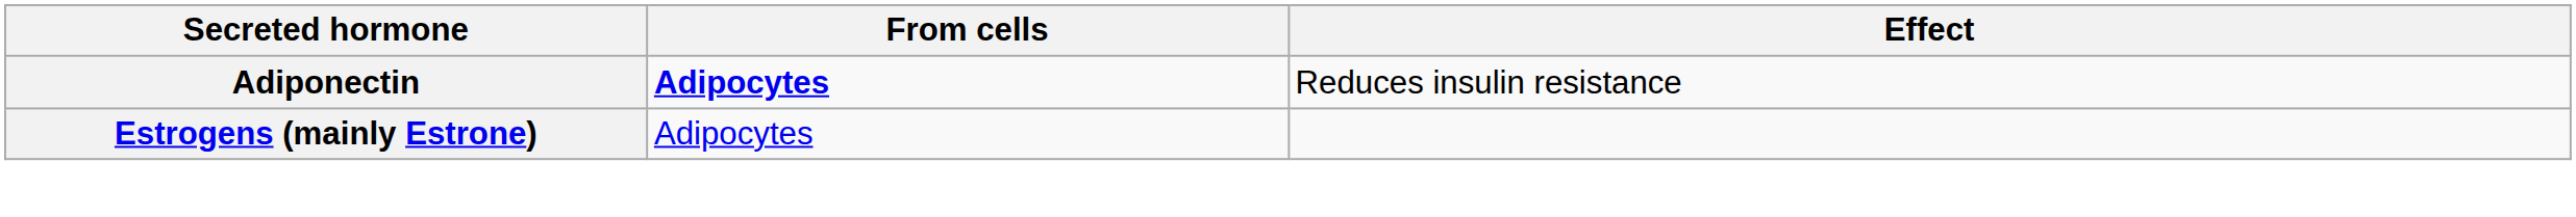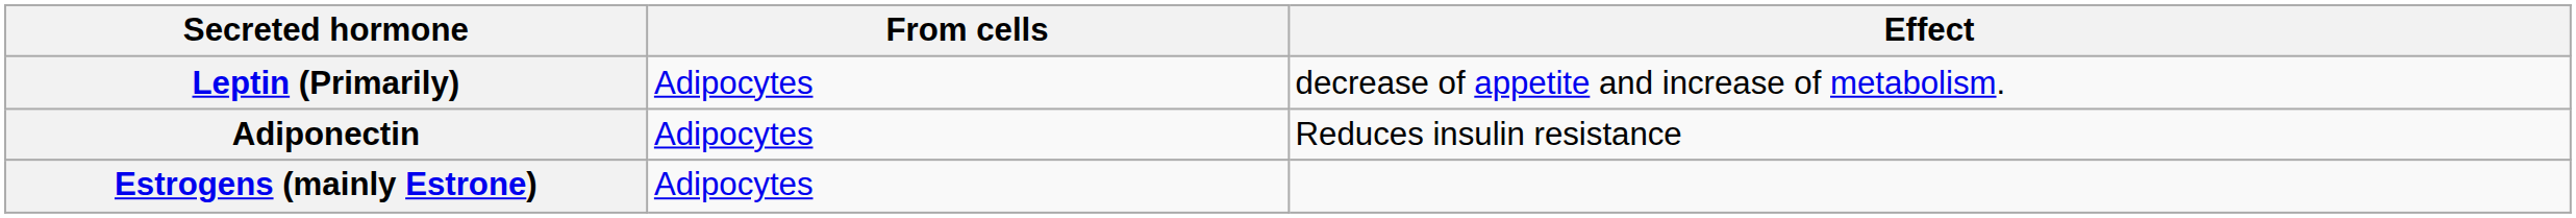+ row: Leptin (Primarily) | Adipocytes | decrease of appetite and increase of metabolism.
Adiponectin | From cells: bold -> normal
